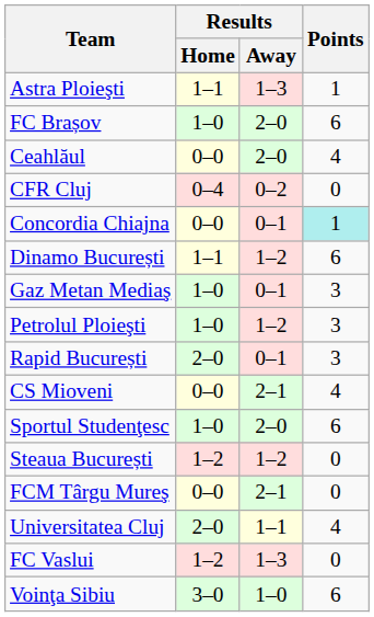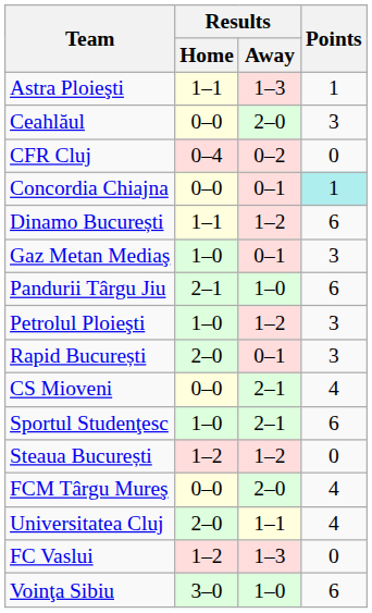- row: FC Brașov | 1–0 | 2–0 | 6
Ceahlăul | Points: 4 -> 3
+ row: Pandurii Târgu Jiu | 2–1 | 1–0 | 6
Sportul Studenţesc | Results / Away: 2–0 -> 2–1
FCM Târgu Mureş | Results / Away: 2–1 -> 2–0
FCM Târgu Mureş | Points: 0 -> 4
